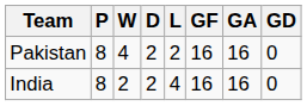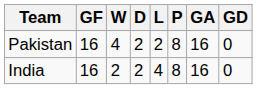columns swapped: P <-> GF
